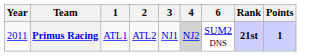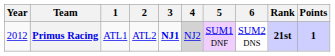+ column: 5 | SUM1 DNF
Primus Racing | Year: 2011 -> 2012
Primus Racing | 3: normal -> bold
